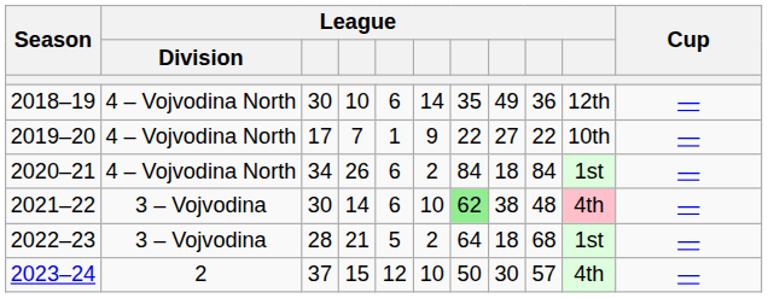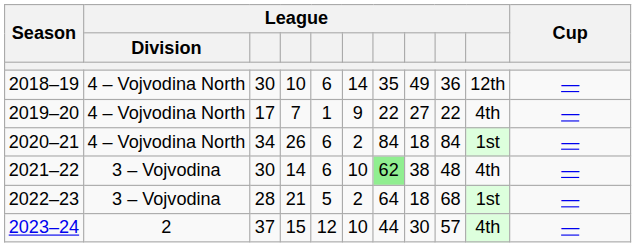2019–20 | column 10: 10th -> 4th
2021–22 | column 10: pink background -> no background
2023–24 | column 7: 50 -> 44
